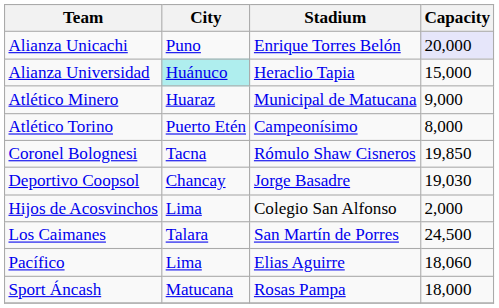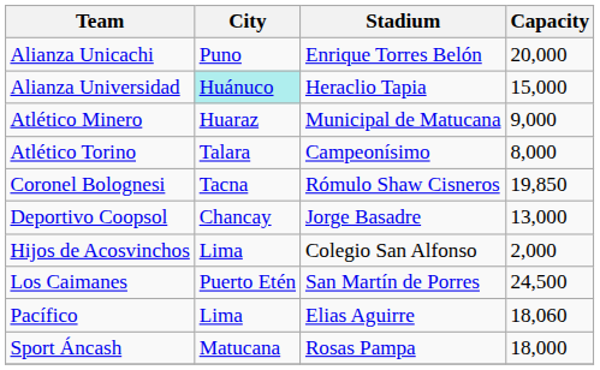Alianza Unicachi | Capacity: lavender background -> no background
Atlético Torino | City: Puerto Etén -> Talara
Deportivo Coopsol | Capacity: 19,030 -> 13,000
Los Caimanes | City: Talara -> Puerto Etén
